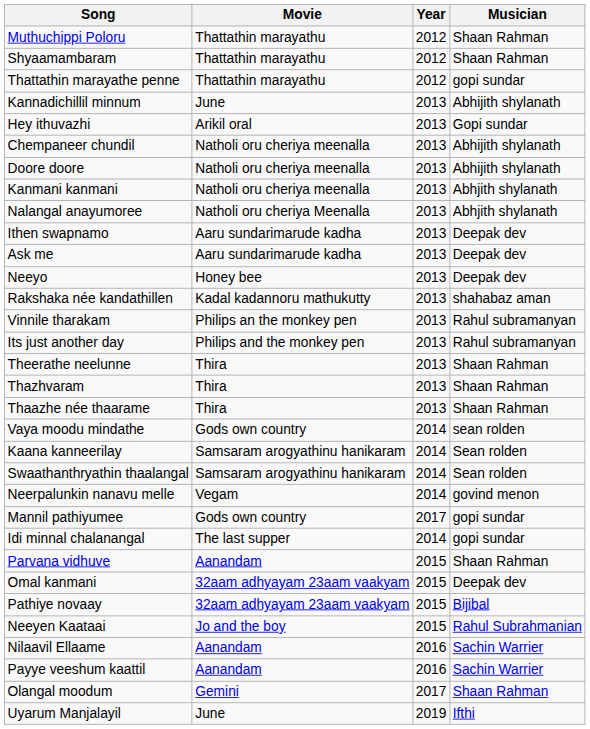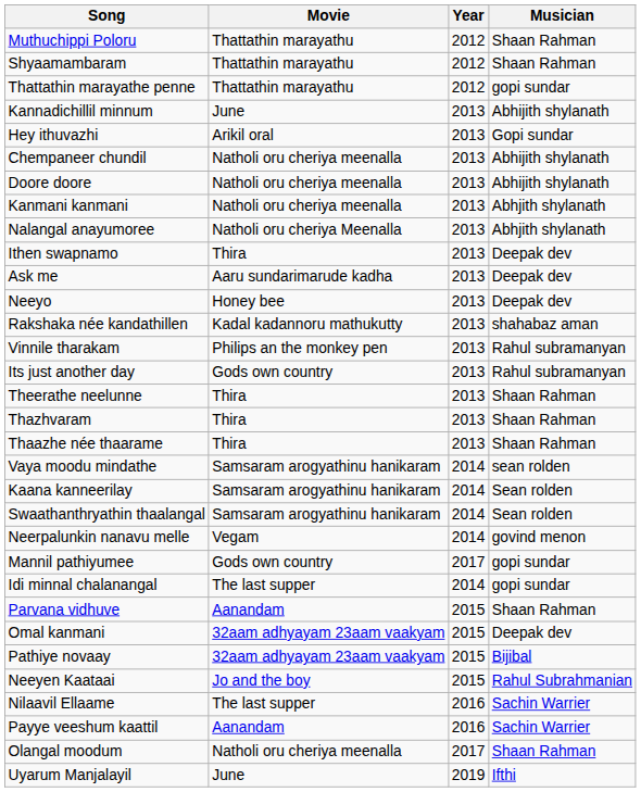Ithen swapnamo | Movie: Aaru sundarimarude kadha -> Thira
Its just another day | Movie: Philips and the monkey pen -> Gods own country
Vaya moodu mindathe | Movie: Gods own country -> Samsaram arogyathinu hanikaram
Nilaavil Ellaame | Movie: Aanandam -> The last supper
Olangal moodum | Movie: Gemini -> Natholi oru cheriya meenalla
